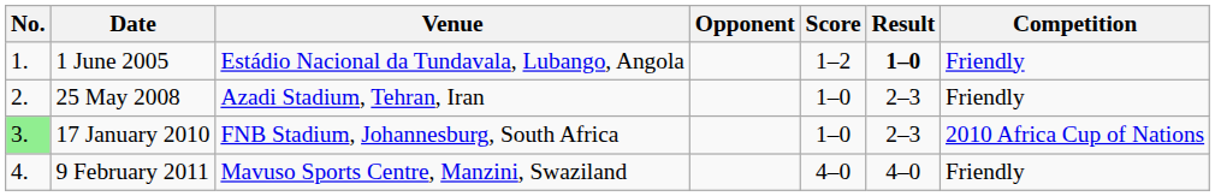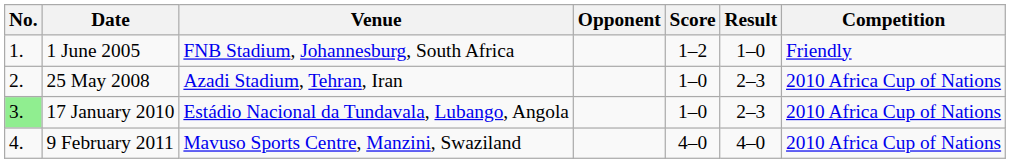1 June 2005 | Venue: Estádio Nacional da Tundavala, Lubango, Angola -> FNB Stadium, Johannesburg, South Africa
1 June 2005 | Result: bold -> normal
25 May 2008 | Competition: Friendly -> 2010 Africa Cup of Nations
17 January 2010 | Venue: FNB Stadium, Johannesburg, South Africa -> Estádio Nacional da Tundavala, Lubango, Angola
9 February 2011 | Competition: Friendly -> 2010 Africa Cup of Nations
